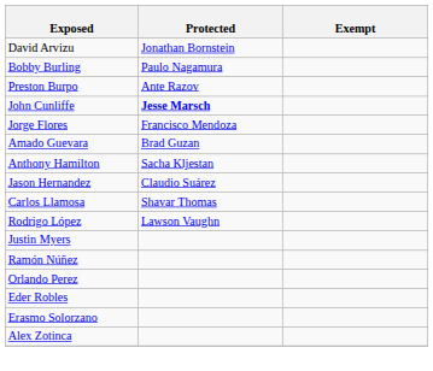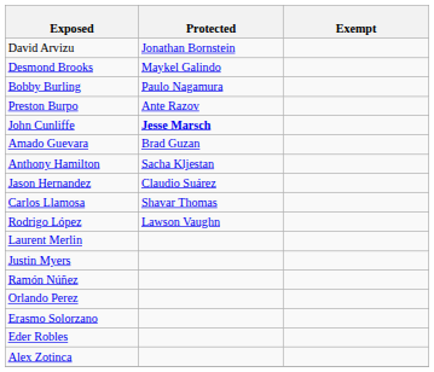+ row: Desmond Brooks | Maykel Galindo
- row: Jorge Flores | Francisco Mendoza
+ row: Laurent Merlin
rows swapped: Eder Robles <-> Erasmo Solorzano
